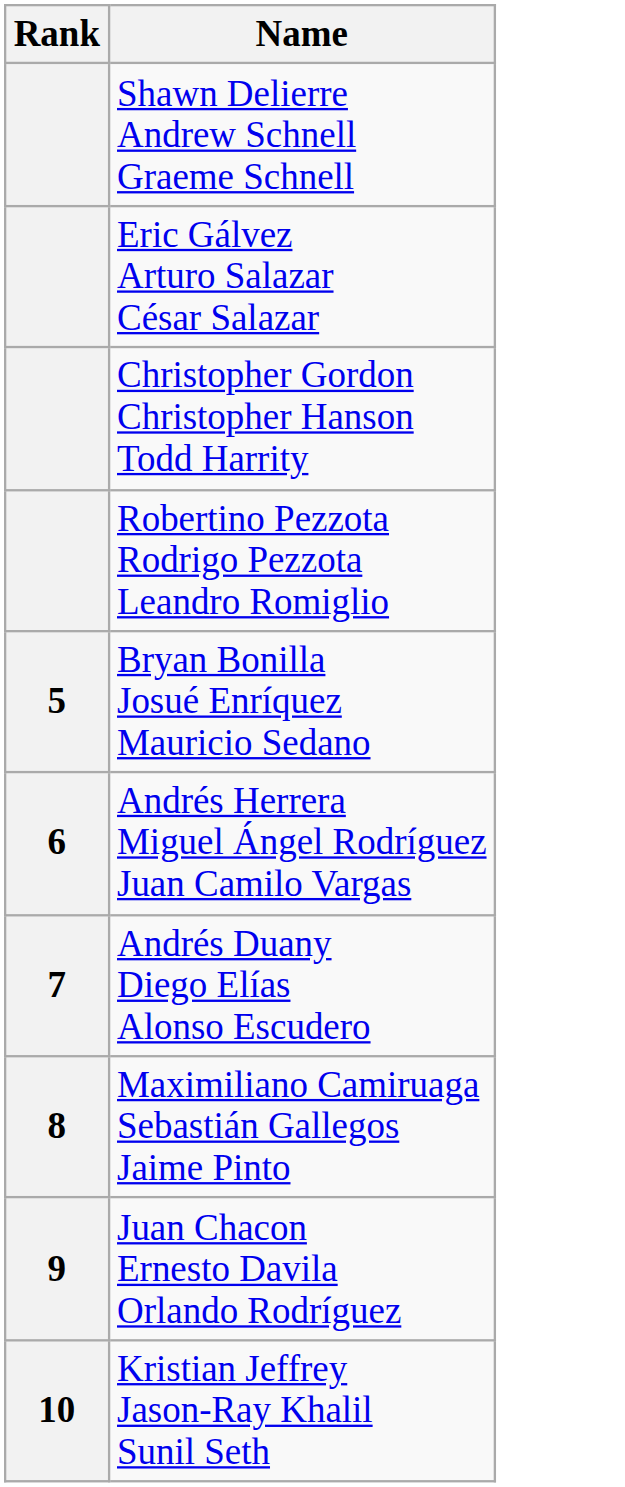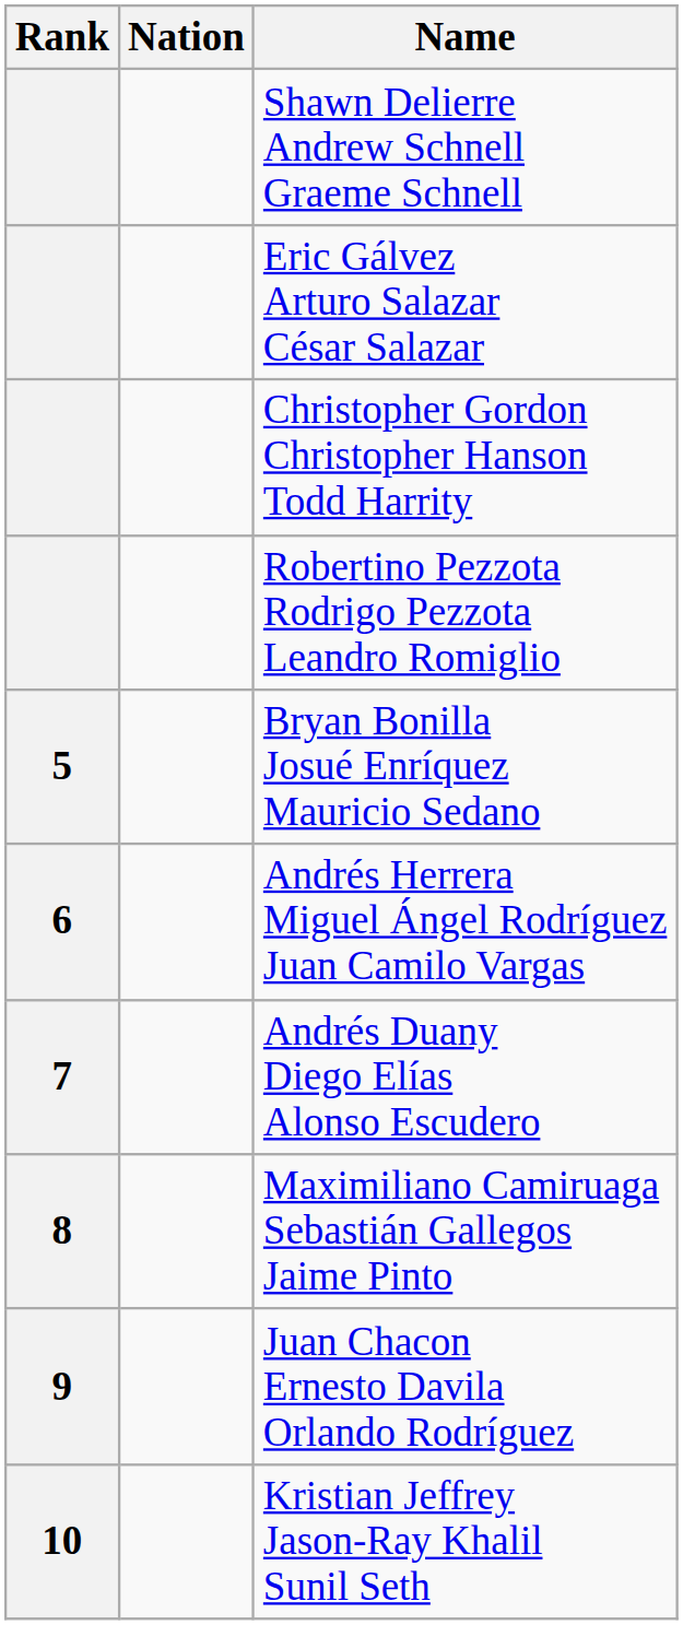+ column: Nation
